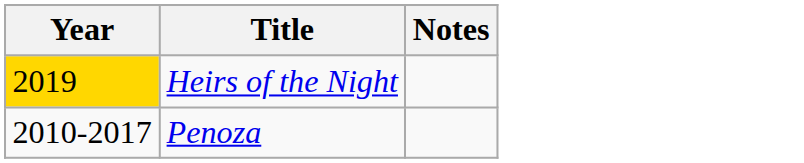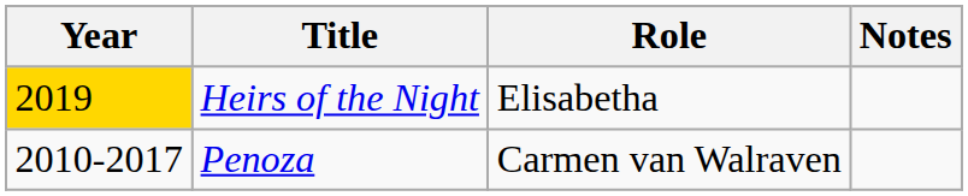+ column: Role | Elisabetha | Carmen van Walraven
